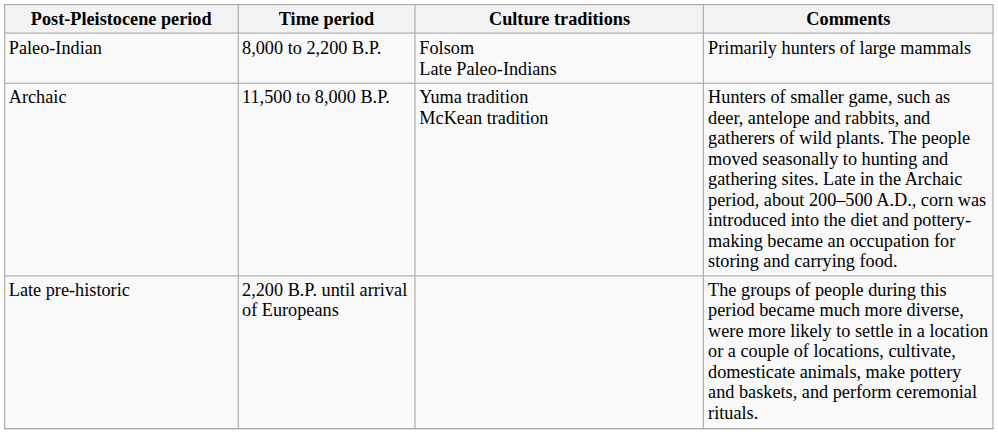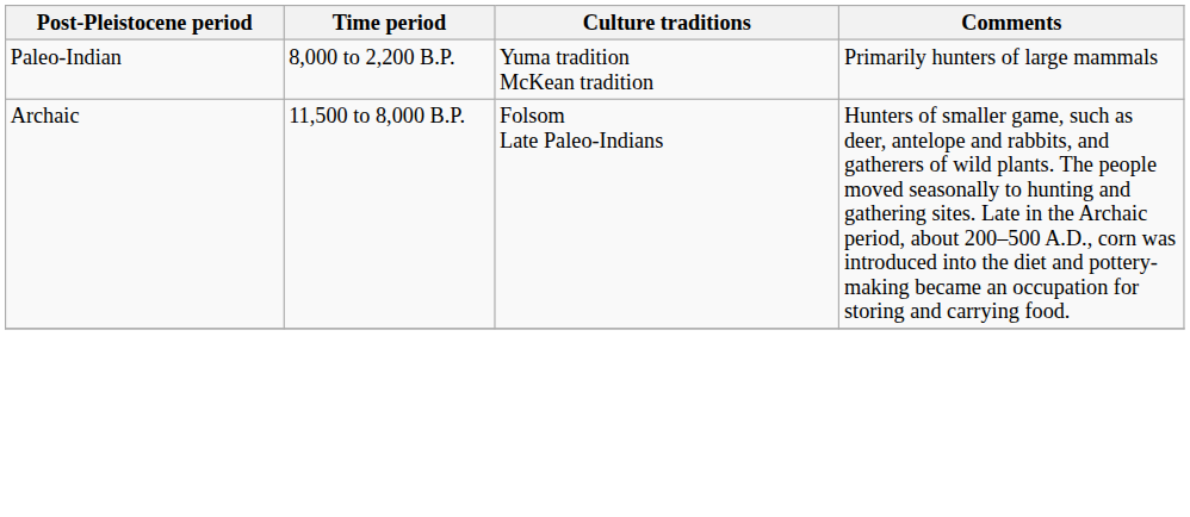Paleo-Indian | Culture traditions: Folsom Late Paleo-Indians -> Yuma tradition McKean tradition
Archaic | Culture traditions: Yuma tradition McKean tradition -> Folsom Late Paleo-Indians
- row: Late pre-historic | 2,200 B.P. until arrival of Europeans | The groups of people during this period became much more diverse, were more likely to settle in a location or a couple of locations, cultivate, domesticate animals, make pottery and baskets, and perform ceremonial rituals.
